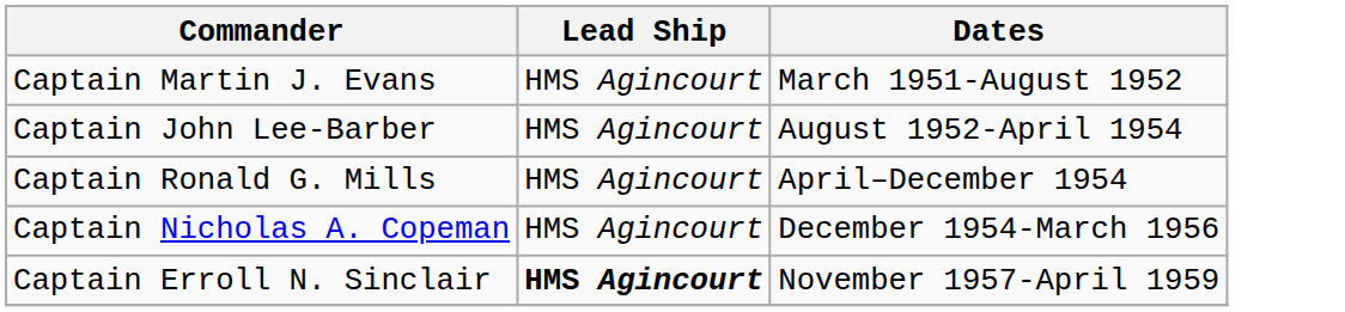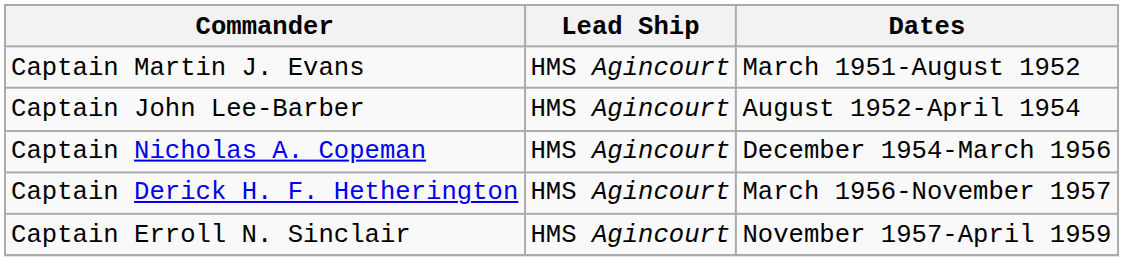- row: Captain Ronald G. Mills | HMS Agincourt | April–December 1954
+ row: Captain Derick H. F. Hetherington | HMS Agincourt | March 1956-November 1957
Captain Erroll N. Sinclair | Lead Ship: bold -> normal
